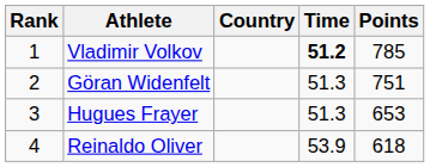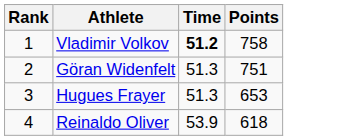- column: Country
Vladimir Volkov | Points: 785 -> 758
